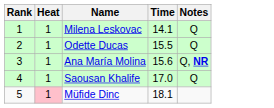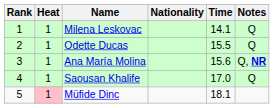+ column: Nationality
